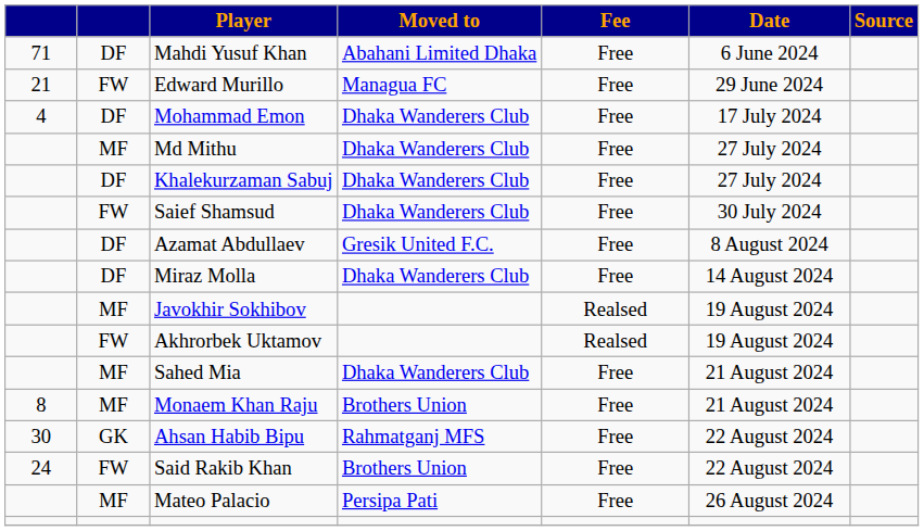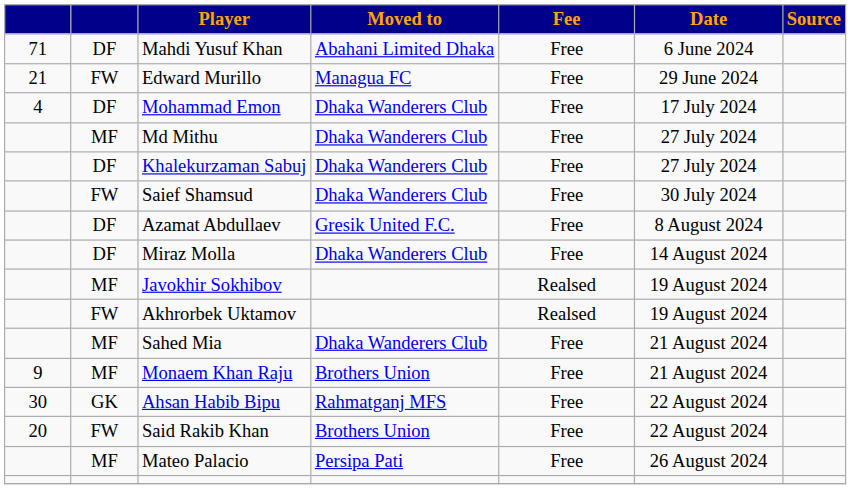Monaem Khan Raju | column 1: 8 -> 9
Said Rakib Khan | column 1: 24 -> 20
